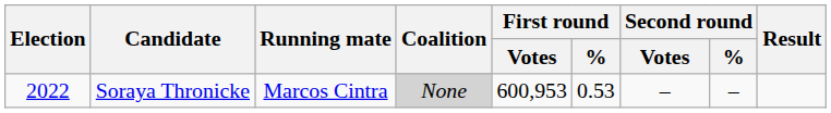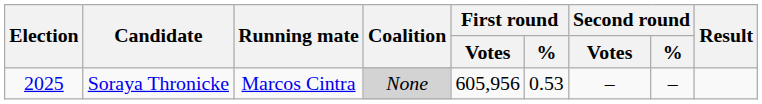Soraya Thronicke | Election: 2022 -> 2025
Soraya Thronicke | First round / Votes: 600,953 -> 605,956
